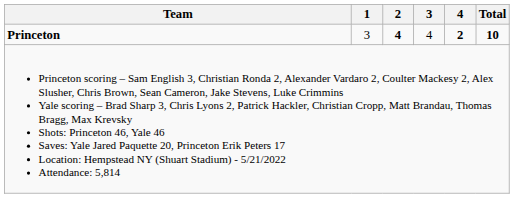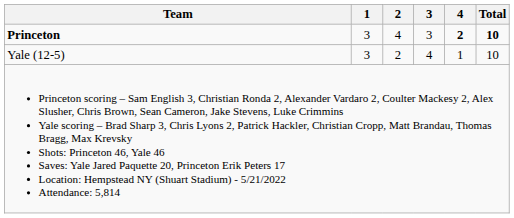Princeton | 2: bold -> normal
Princeton | 3: 4 -> 3
+ row: Yale (12-5) | 3 | 2 | 4 | 1 | 10
